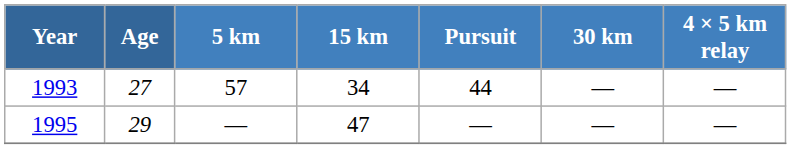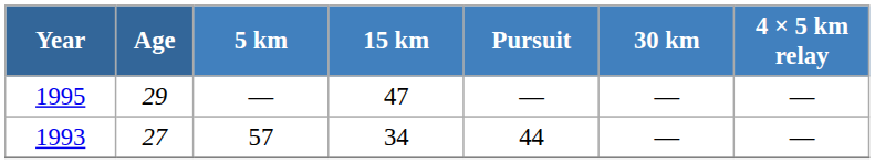rows swapped: 1993 <-> 1995
